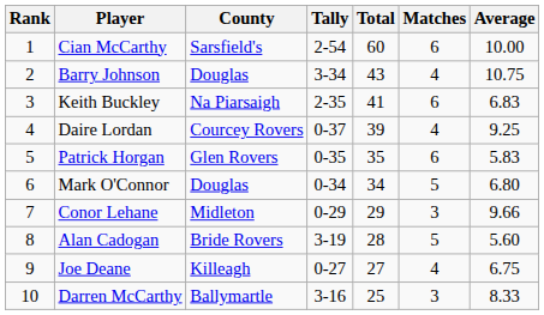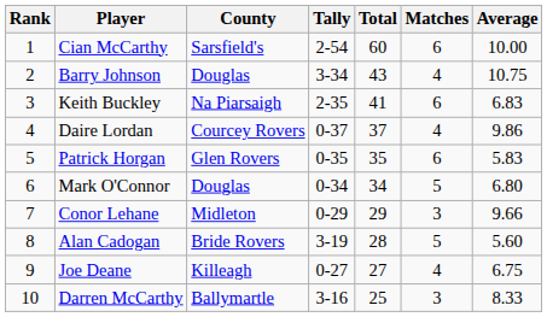Daire Lordan | Total: 39 -> 37
Daire Lordan | Average: 9.25 -> 9.86
